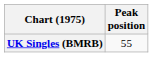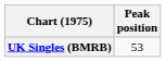UK Singles (BMRB) | Peak position: 55 -> 53
